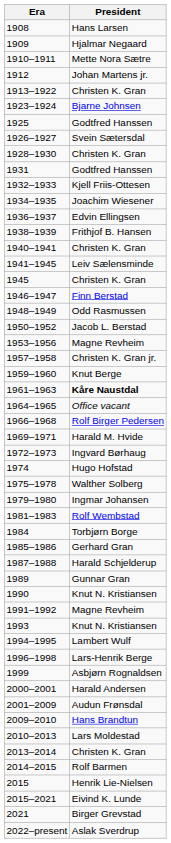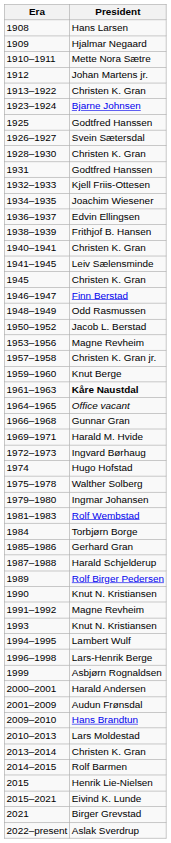1966–1968 | President: Rolf Birger Pedersen -> Gunnar Gran
1989 | President: Gunnar Gran -> Rolf Birger Pedersen
